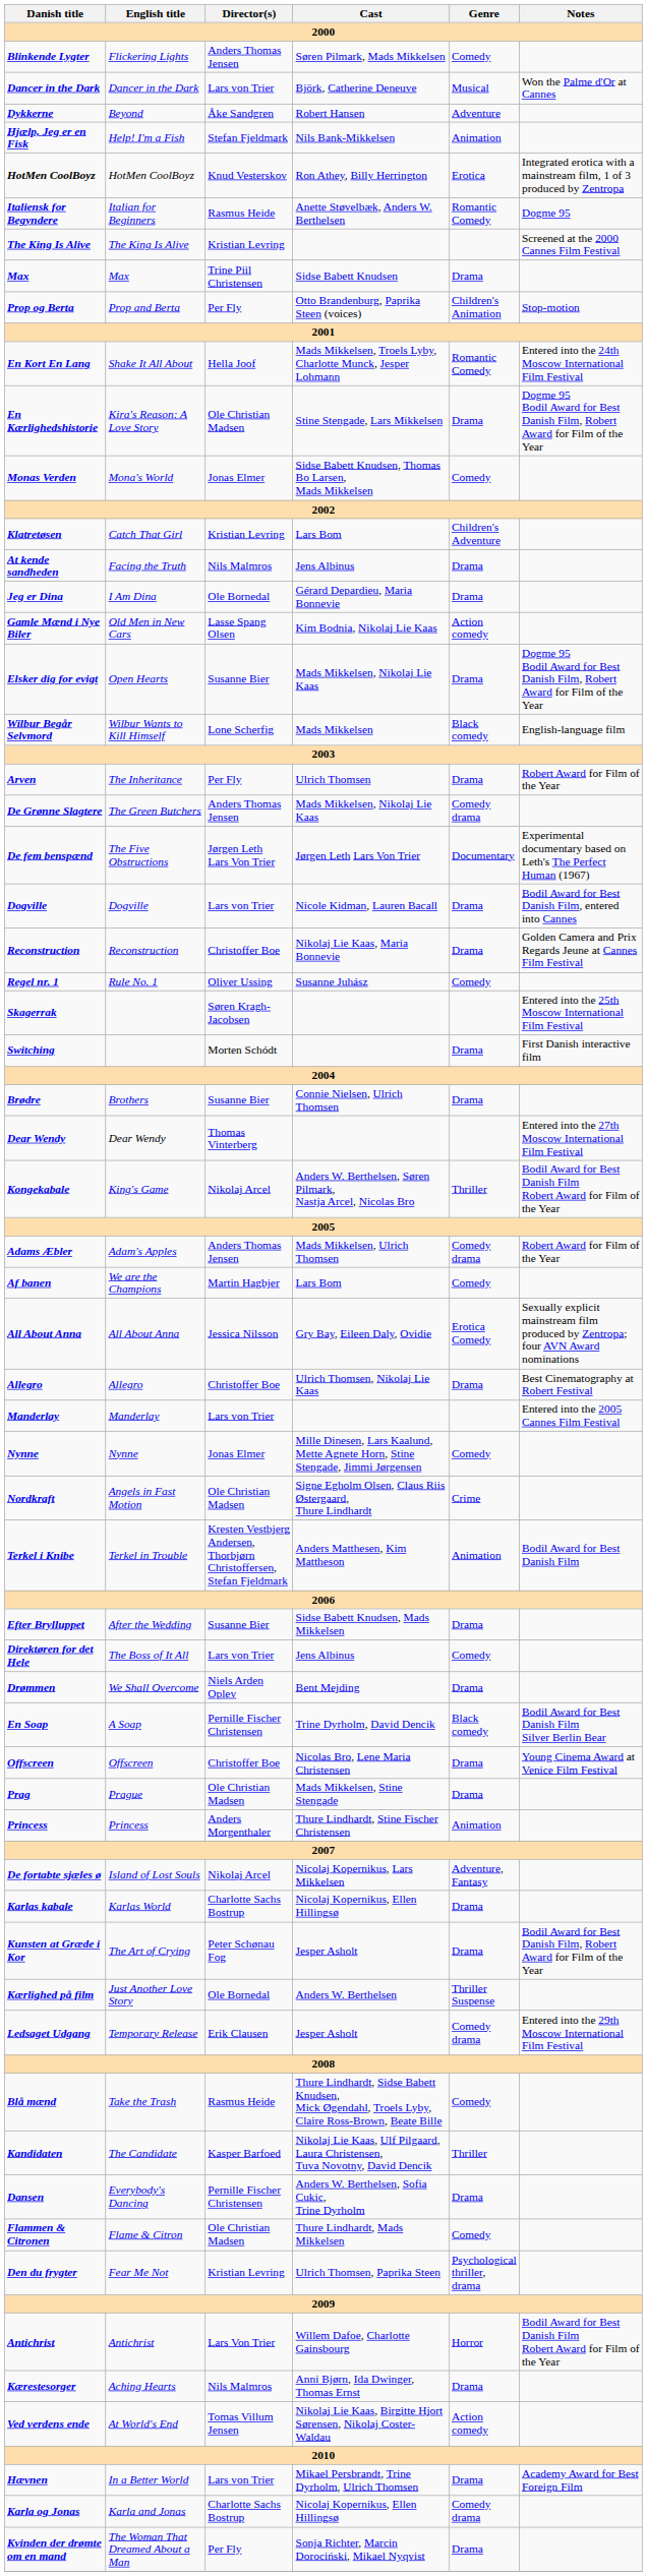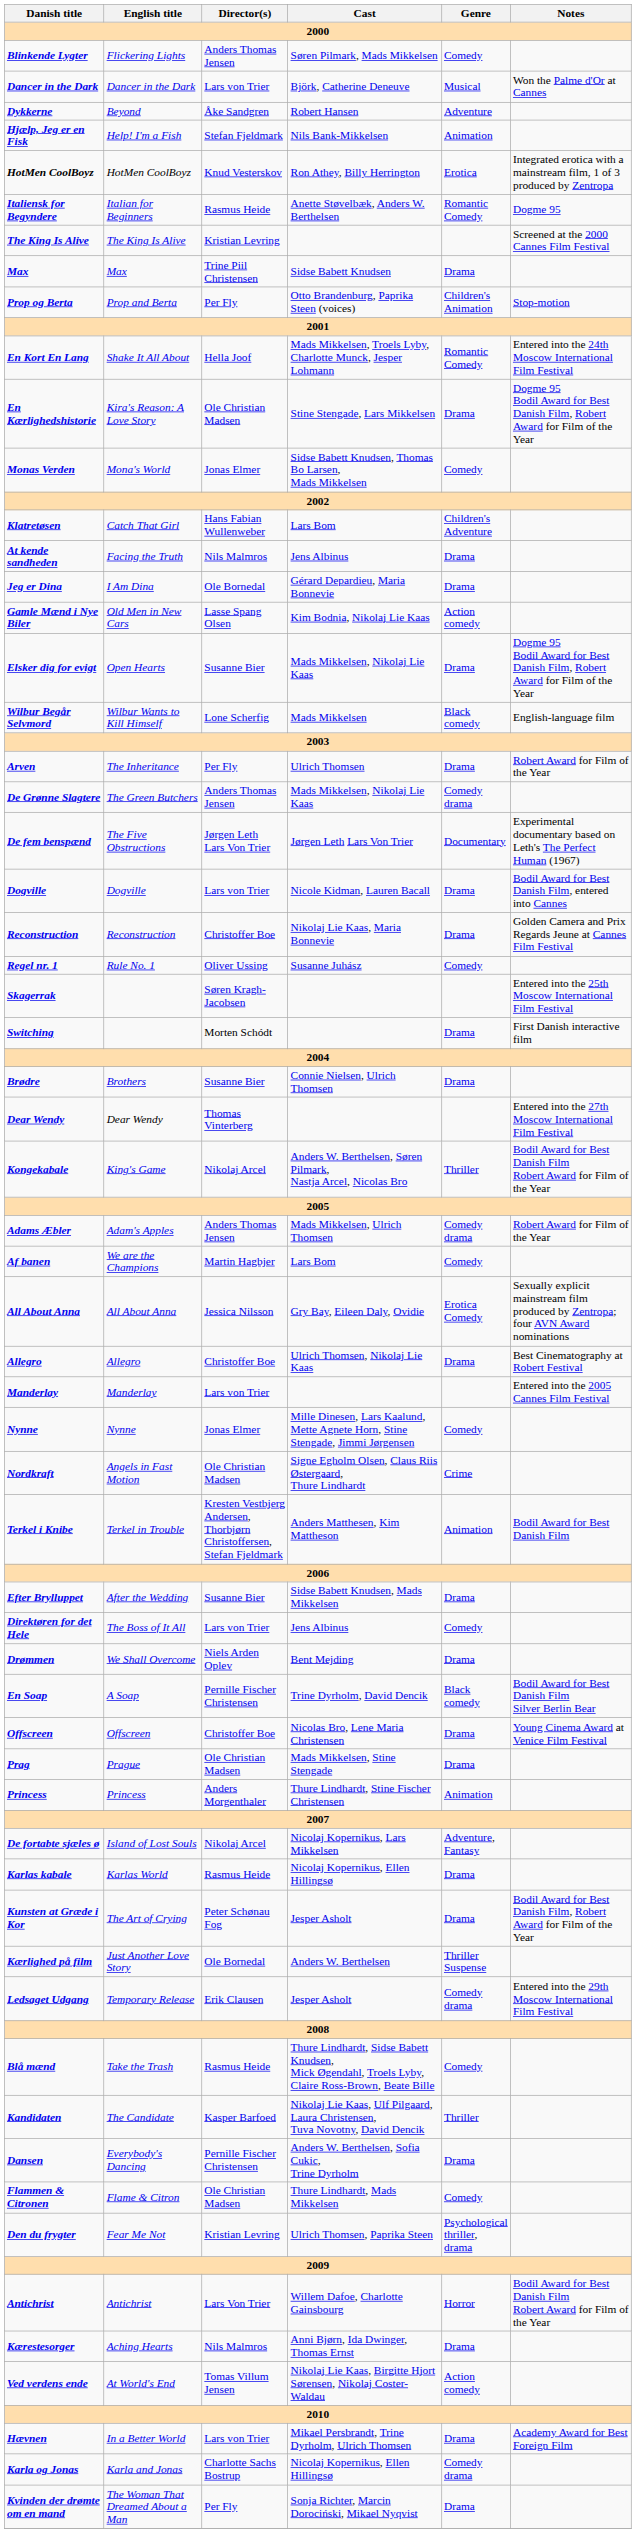Klatretøsen | Director(s): Kristian Levring -> Hans Fabian Wullenweber
Karlas kabale | Director(s): Charlotte Sachs Bostrup -> Rasmus Heide
